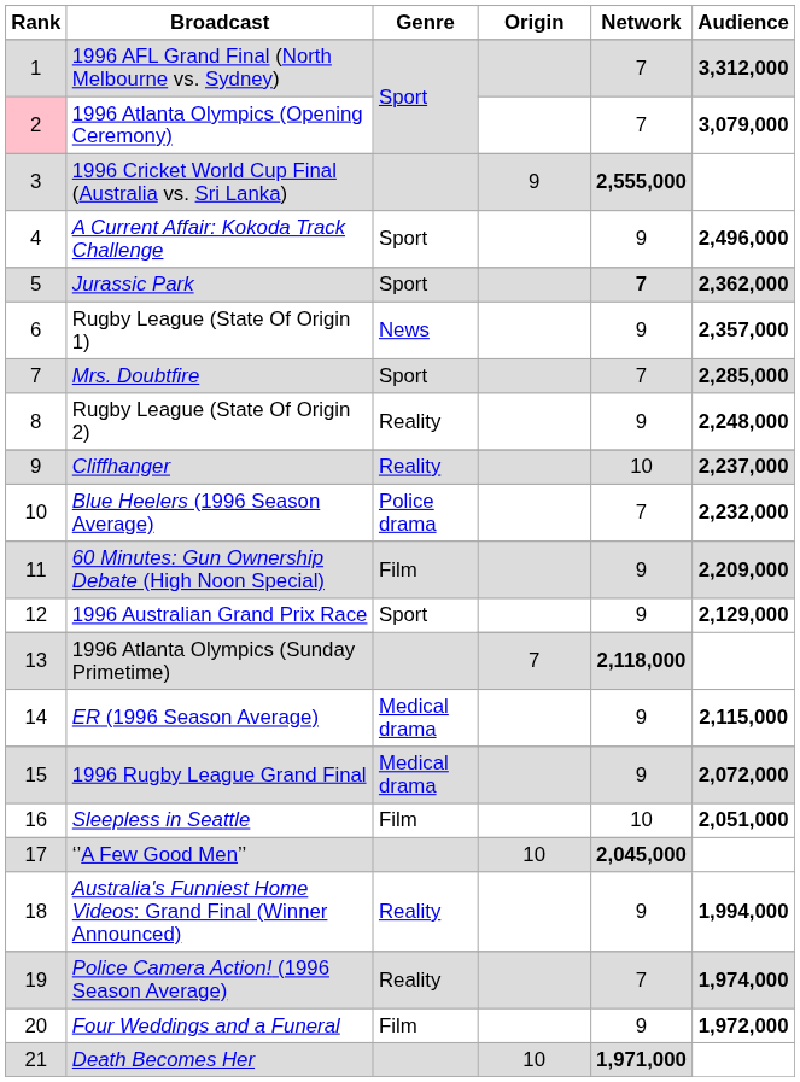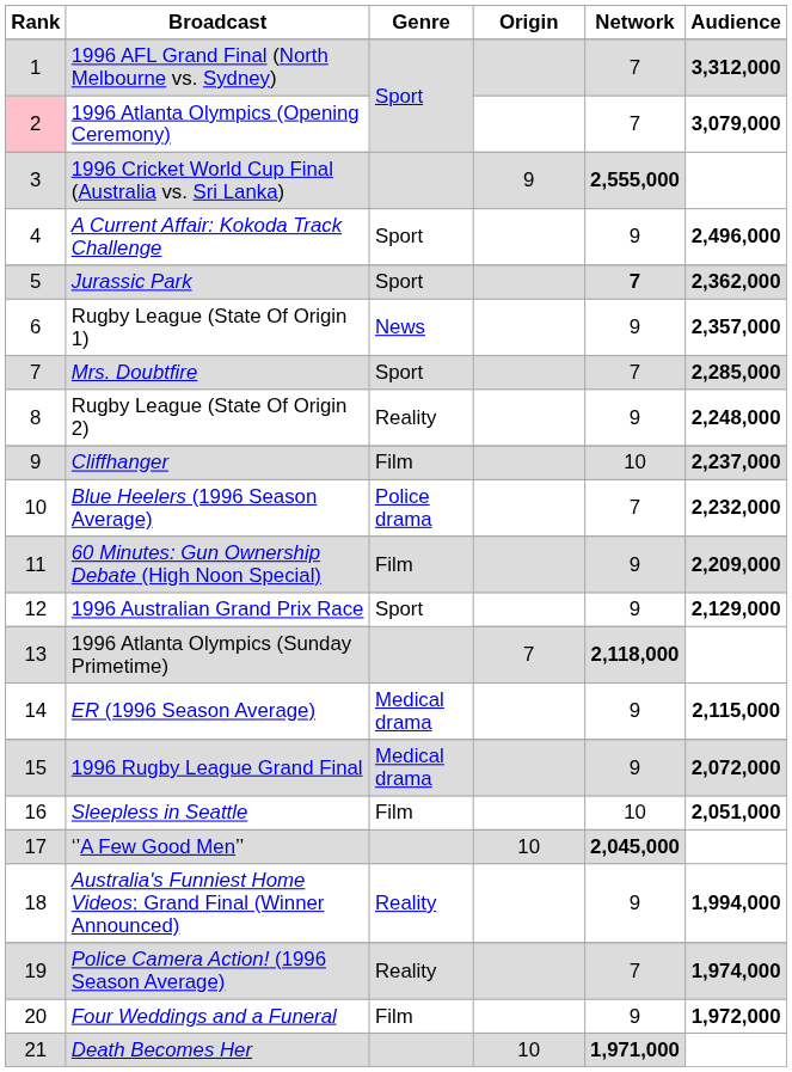Cliffhanger | Genre: Reality -> Film
